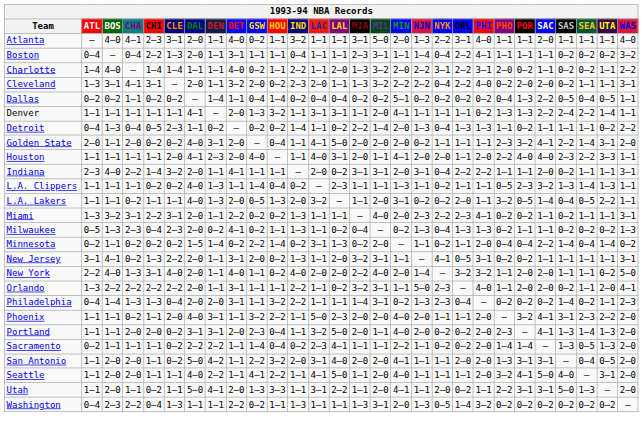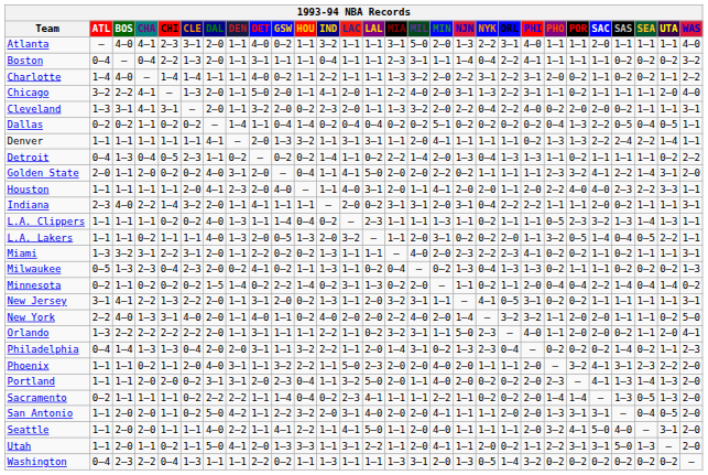Charlotte | LAL: 2–0 -> 1–1
+ row: Chicago | 3–2 | 2–2 | 4–1 | – | 1–3 | 2–0 | 1–1 | 5–0 | 2–0 | 1–1 | 4–1 | 2–0 | 1–1 | 2–2 | 4–0 | 2–0 | 3–1 | 1–3 | 2–2 | 3–1 | 1–1 | 0–2 | 1–1 | 1–1 | 1–1 | 2–0 | 4–0
Cleveland | MIN: 2–2 -> 2–0
Golden State | MIN: 2–0 -> 2–2
New Jersey | CHA: 0–2 -> 2–2
Philadelphia | LAL: 1–1 -> 2–0
